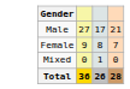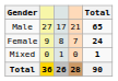+ column: Total | 65 | 24 | 1 | 90
